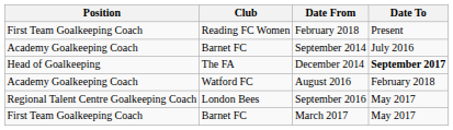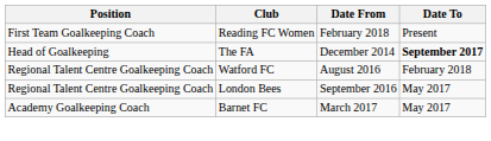- row: Academy Goalkeeping Coach | Barnet FC | September 2014 | July 2016
August 2016 | Position: Academy Goalkeeping Coach -> Regional Talent Centre Goalkeeping Coach
March 2017 | Position: First Team Goalkeeping Coach -> Academy Goalkeeping Coach
